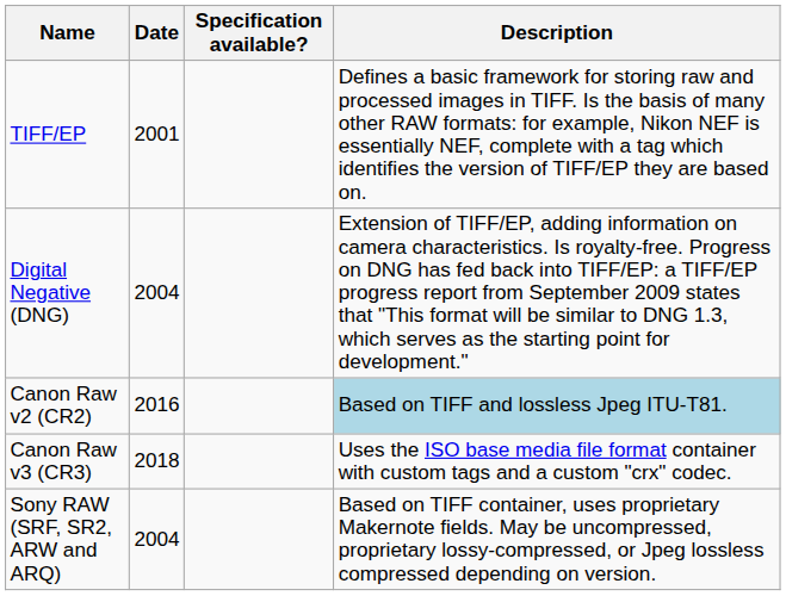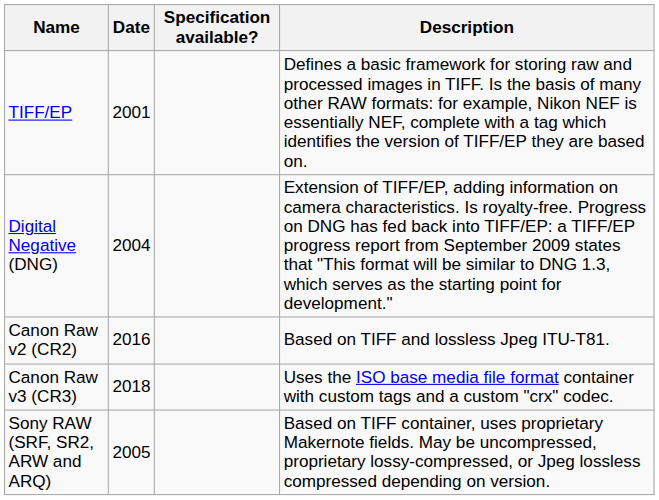Canon Raw v2 (CR2) | Description: lightblue background -> no background
Sony RAW (SRF, SR2, ARW and ARQ) | Date: 2004 -> 2005
